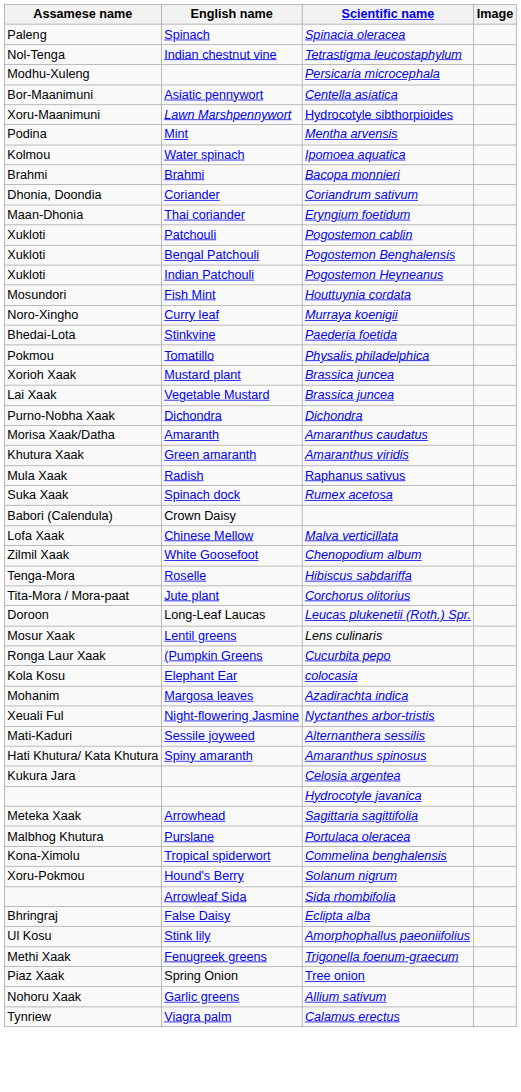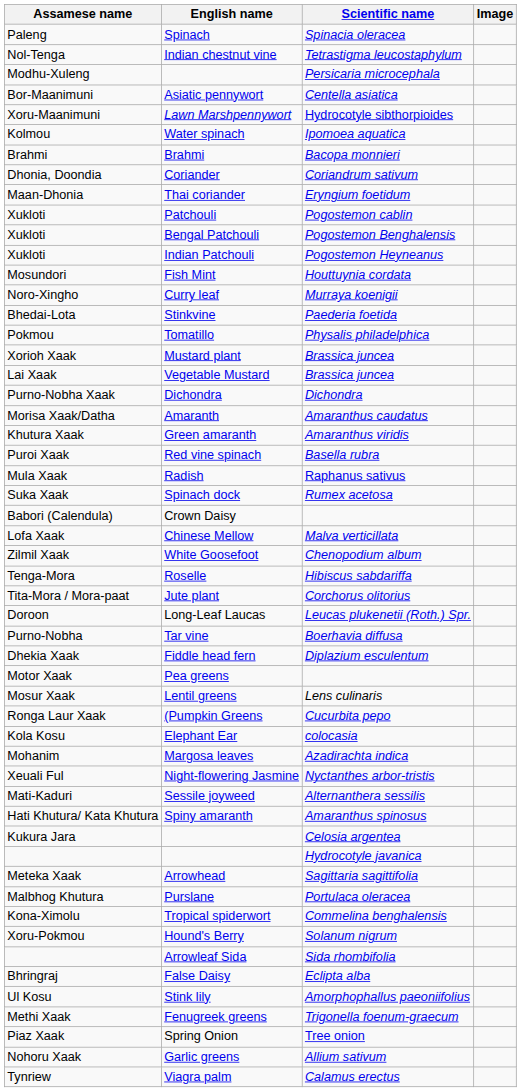- row: Podina | Mint | Mentha arvensis
+ row: Puroi Xaak | Red vine spinach | Basella rubra
+ row: Purno-Nobha | Tar vine | Boerhavia diffusa
+ row: Dhekia Xaak | Fiddle head fern | Diplazium esculentum
+ row: Motor Xaak | Pea greens
